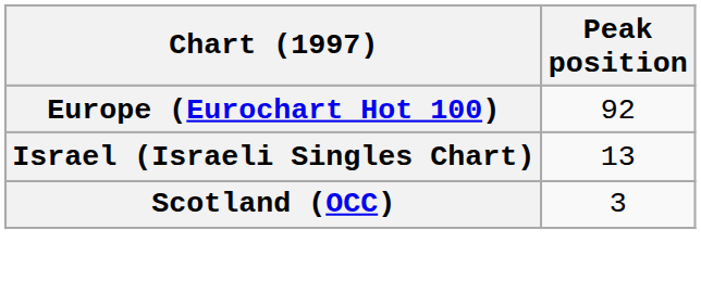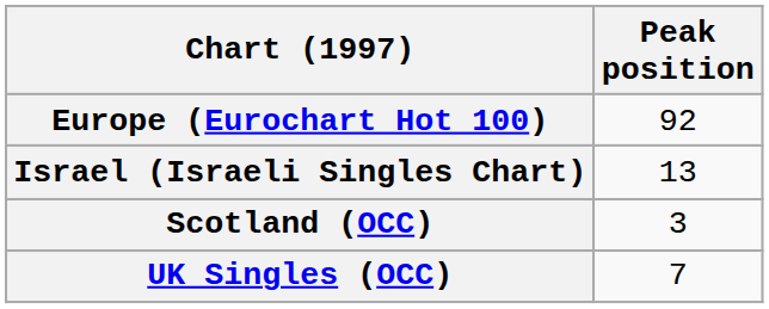+ row: UK Singles (OCC) | 7
